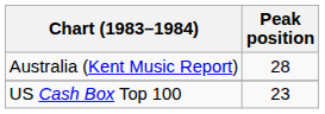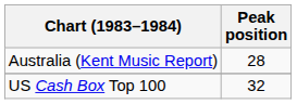US Cash Box Top 100 | Peak position: 23 -> 32
